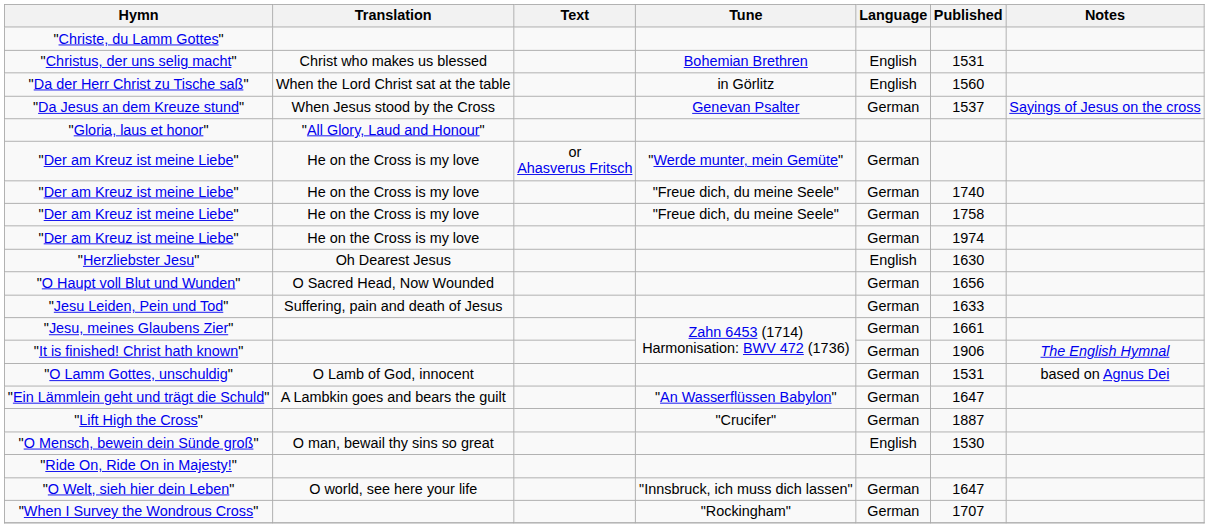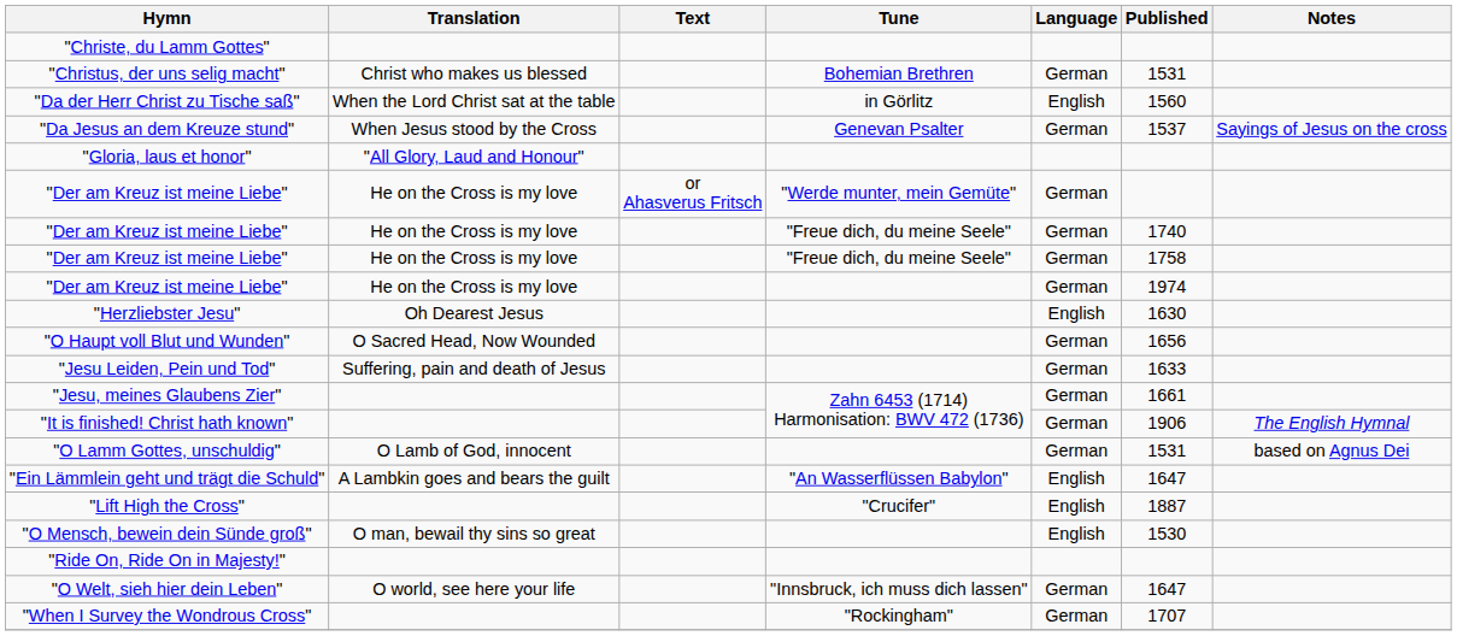"Christus, der uns selig macht" | Language: English -> German
"Ein Lämmlein geht und trägt die Schuld" | Language: German -> English
"Lift High the Cross" | Language: German -> English
